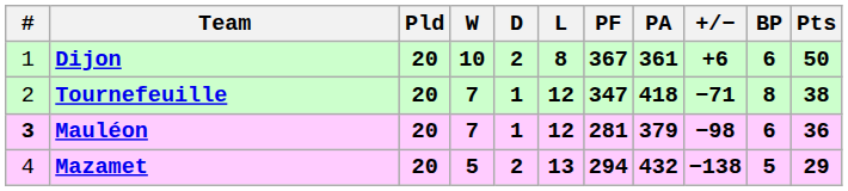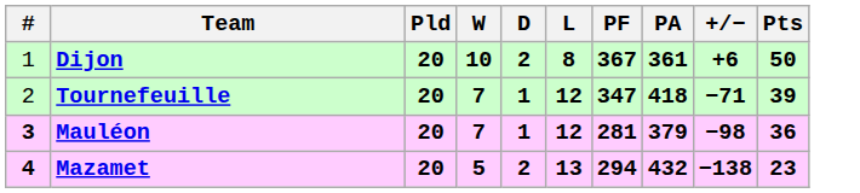- column: BP | 6 | 8 | 6 | 5
Tournefeuille | Pts: 38 -> 39
Mazamet | #: normal -> bold
Mazamet | Pts: 29 -> 23
